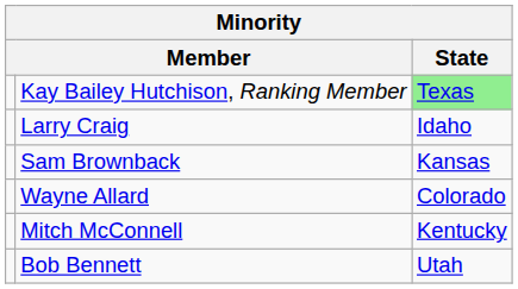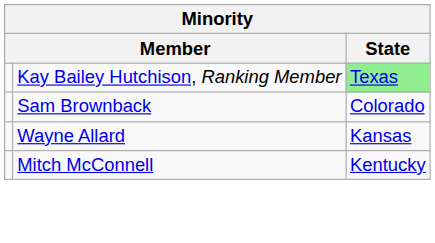- row: Larry Craig | Idaho
Sam Brownback | State: Kansas -> Colorado
Wayne Allard | State: Colorado -> Kansas
- row: Bob Bennett | Utah
